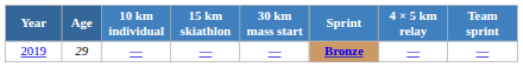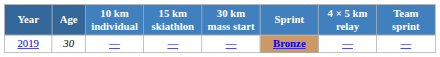2019 | Age: 29 -> 30
